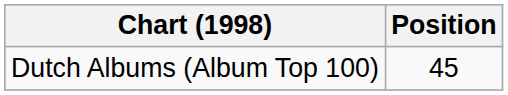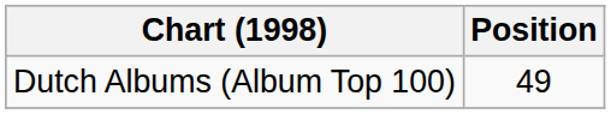Dutch Albums (Album Top 100) | Position: 45 -> 49
